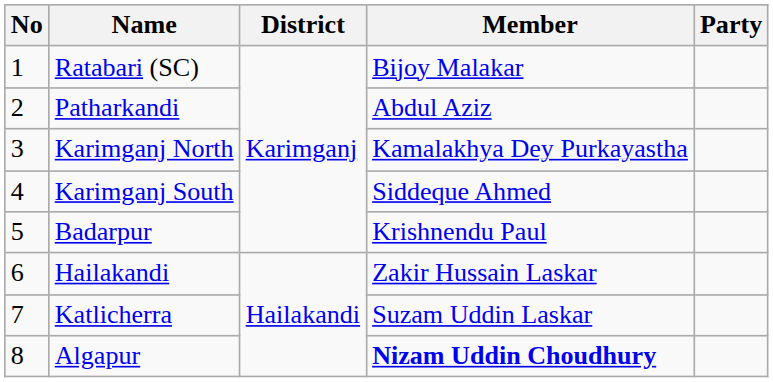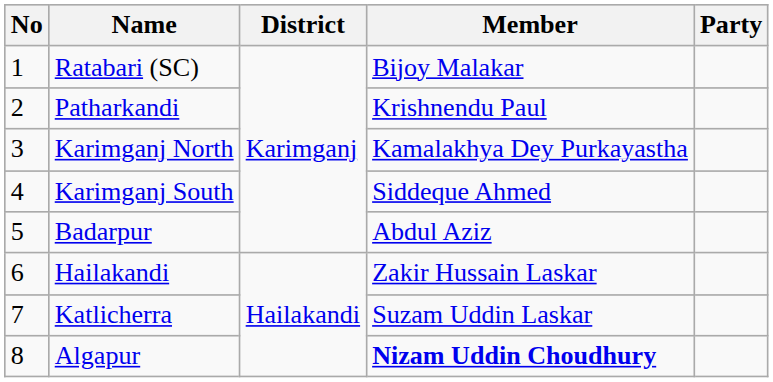Patharkandi | Member: Abdul Aziz -> Krishnendu Paul
Badarpur | Member: Krishnendu Paul -> Abdul Aziz
